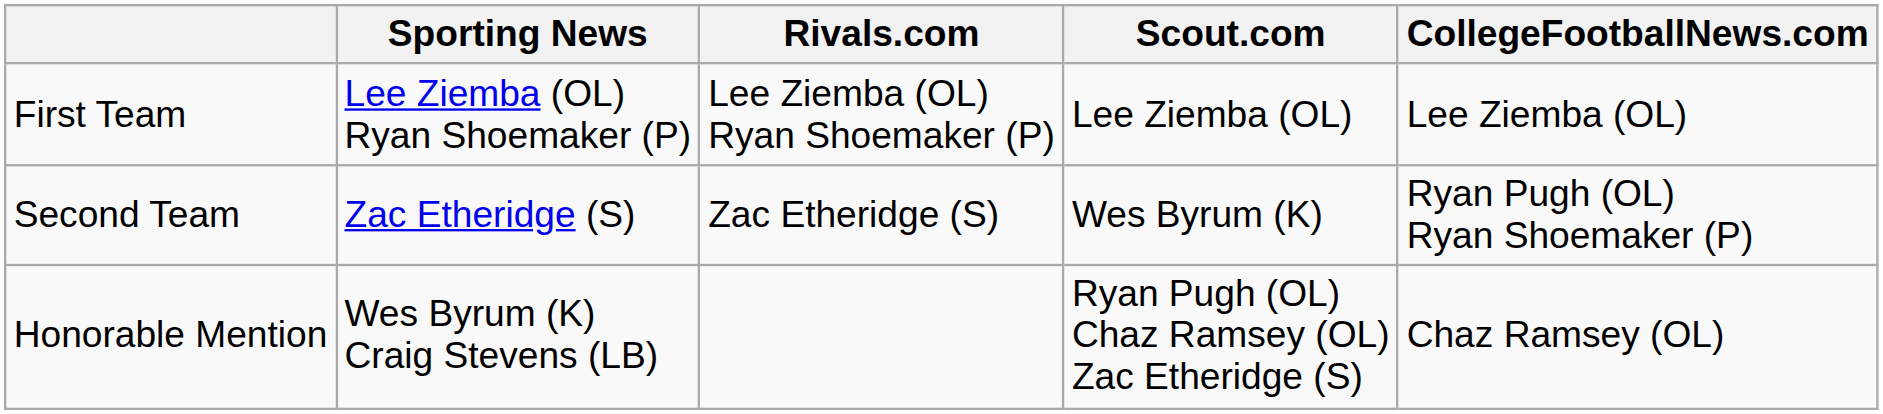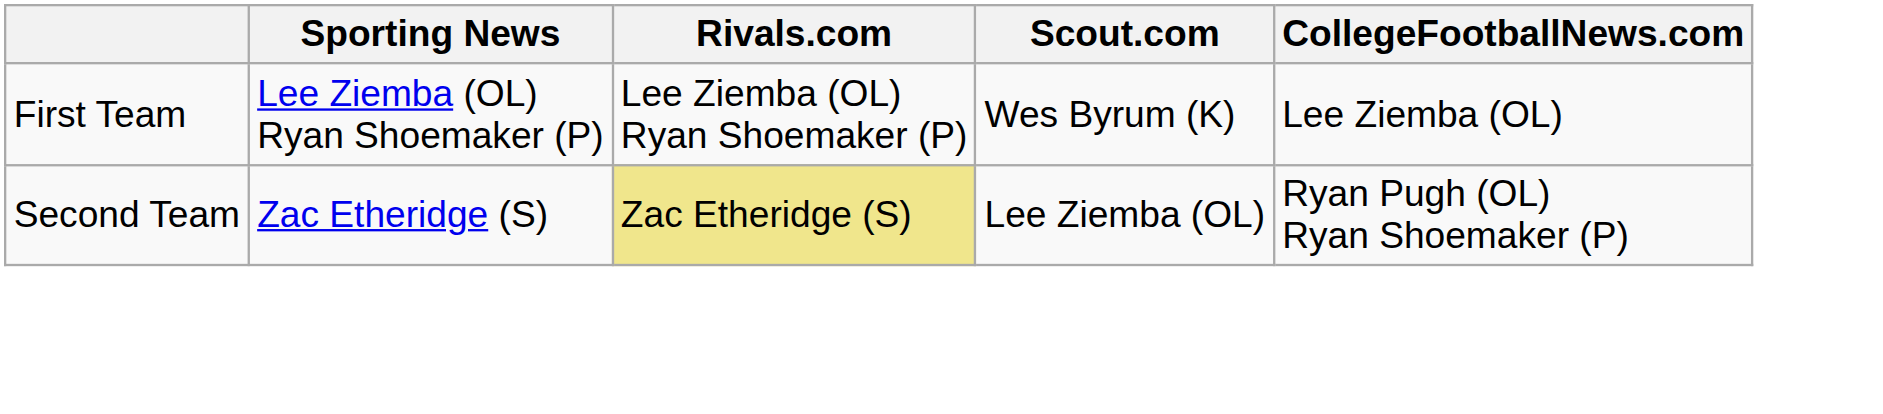First Team | Scout.com: Lee Ziemba (OL) -> Wes Byrum (K)
Second Team | Rivals.com: no background -> khaki background
Second Team | Scout.com: Wes Byrum (K) -> Lee Ziemba (OL)
- row: Honorable Mention | Wes Byrum (K) Craig Stevens (LB) | Ryan Pugh (OL) Chaz Ramsey (OL) Zac Etheridge (S) | Chaz Ramsey (OL)
